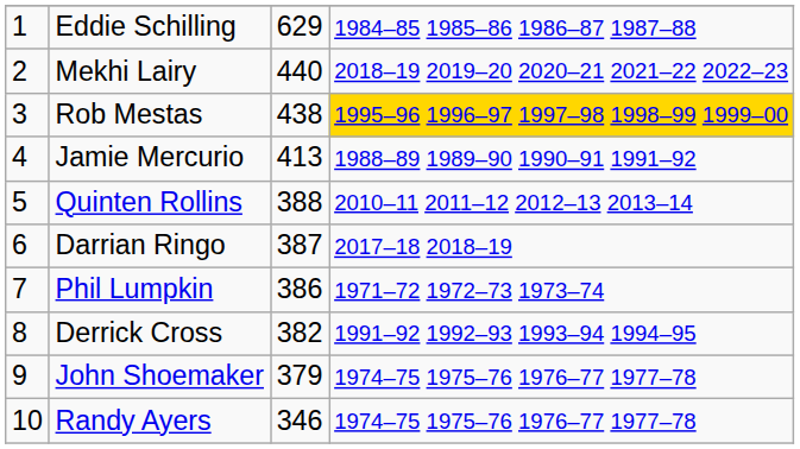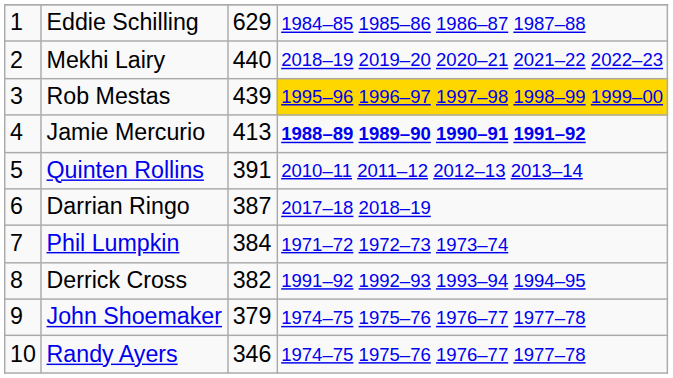Rob Mestas | column 3: 438 -> 439
Jamie Mercurio | column 4: normal -> bold
Quinten Rollins | column 3: 388 -> 391
Phil Lumpkin | column 3: 386 -> 384
